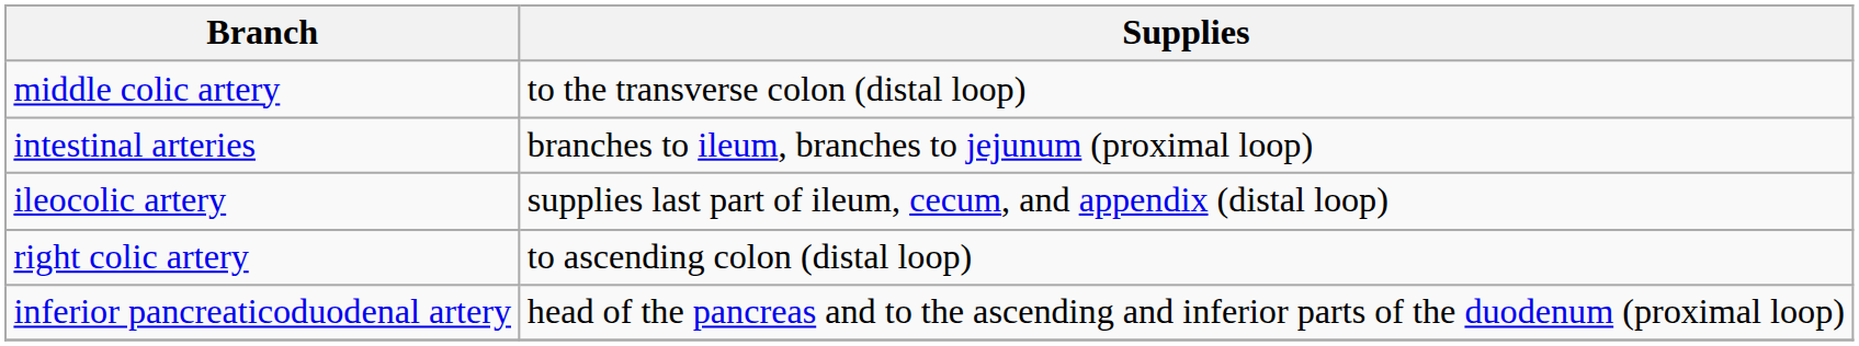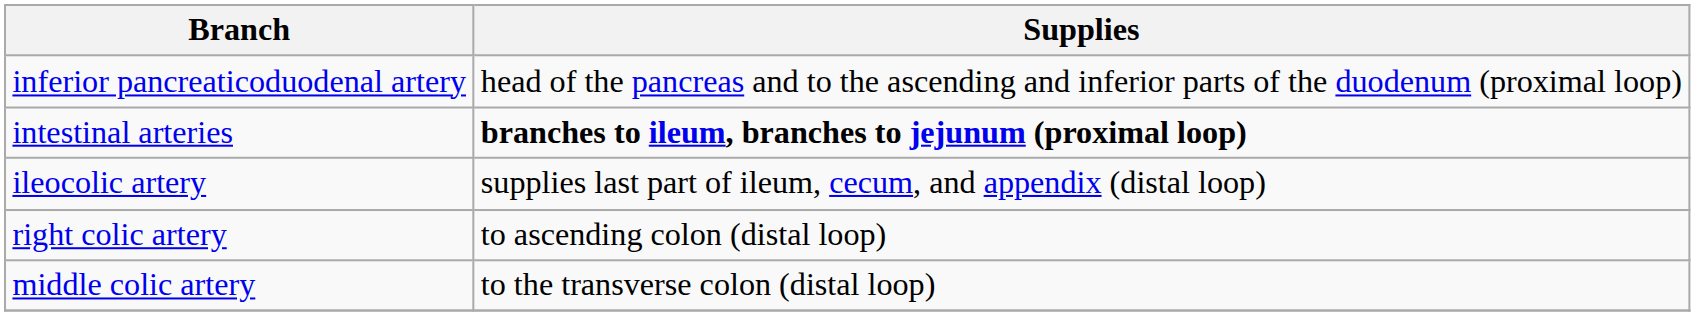rows swapped: inferior pancreaticoduodenal artery <-> middle colic artery
intestinal arteries | Supplies: normal -> bold
